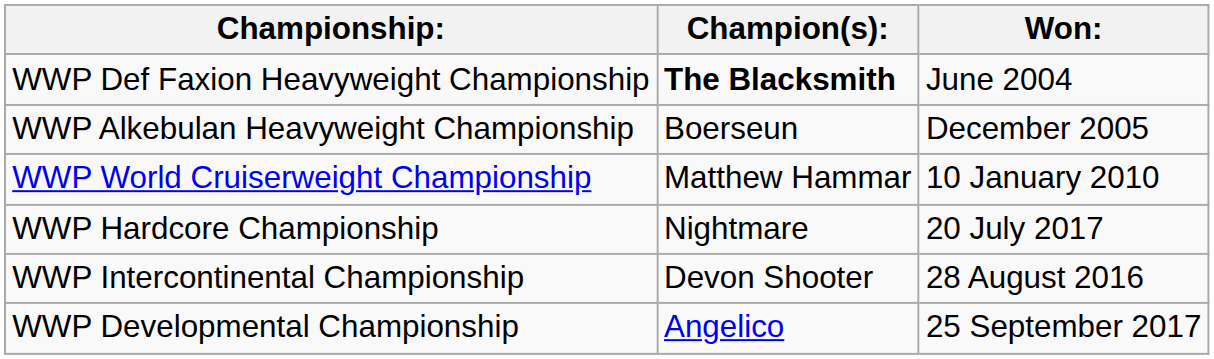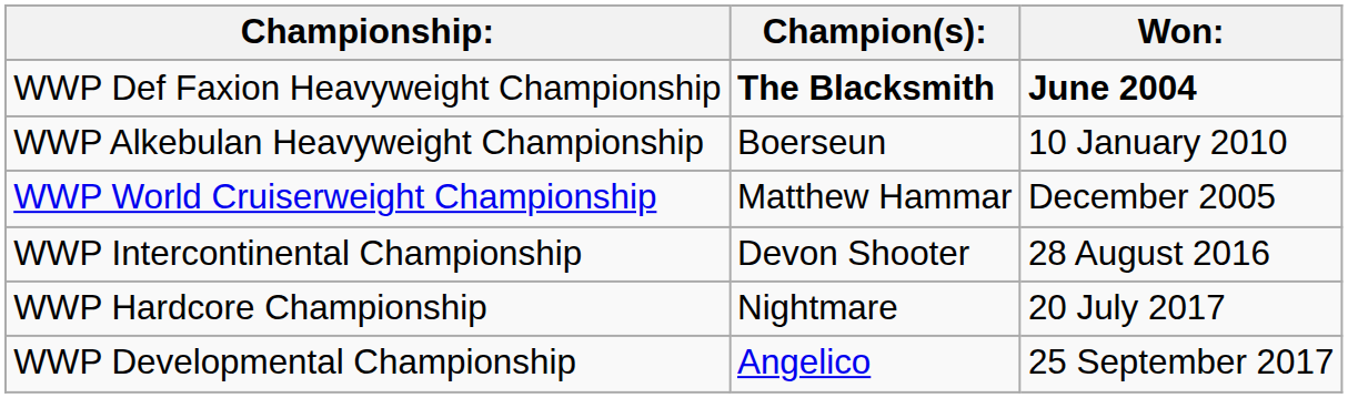WWP Def Faxion Heavyweight Championship | Won:: normal -> bold
WWP Alkebulan Heavyweight Championship | Won:: December 2005 -> 10 January 2010
WWP World Cruiserweight Championship | Won:: 10 January 2010 -> December 2005
rows swapped: WWP Hardcore Championship <-> WWP Intercontinental Championship
